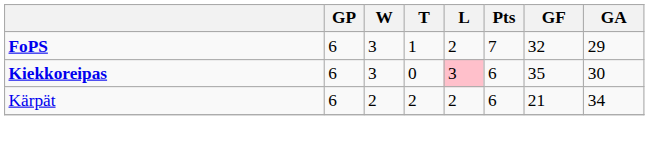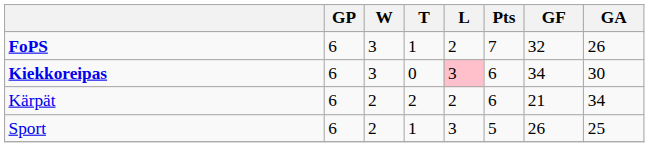FoPS | GA: 29 -> 26
Kiekkoreipas | GF: 35 -> 34
+ row: Sport | 6 | 2 | 1 | 3 | 5 | 26 | 25
